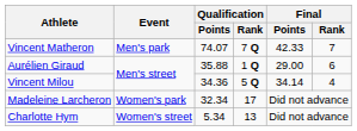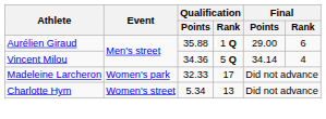- row: Vincent Matheron | Men's park | 74.07 | 7 Q | 42.33 | 7
Madeleine Larcheron | Qualification / Points: 32.34 -> 32.33
